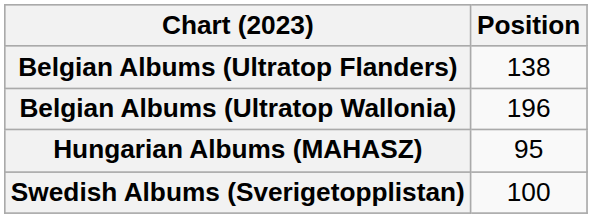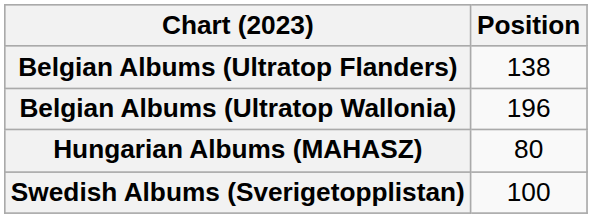Hungarian Albums (MAHASZ) | Position: 95 -> 80
